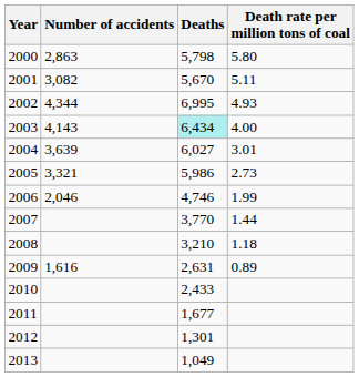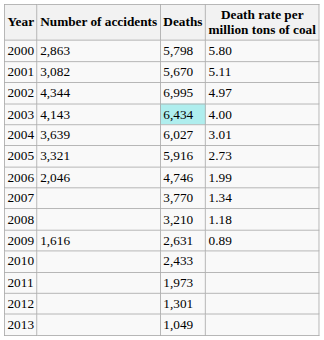2002 | Death rate per million tons of coal: 4.93 -> 4.97
2005 | Deaths: 5,986 -> 5,916
2007 | Death rate per million tons of coal: 1.44 -> 1.34
2011 | Deaths: 1,677 -> 1,973
